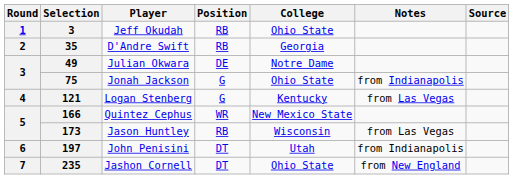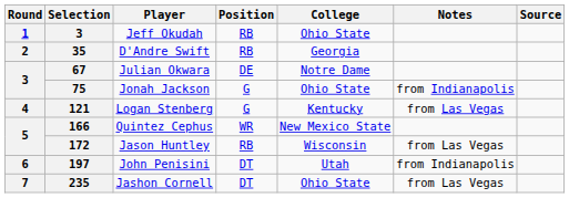Julian Okwara | Selection: 49 -> 67
Jason Huntley | Selection: 173 -> 172
Jashon Cornell | Notes: from New England -> from Las Vegas
